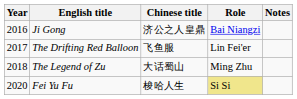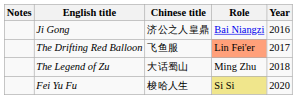columns swapped: Year <-> Notes
The Drifting Red Balloon | Role: no background -> lightsalmon background
